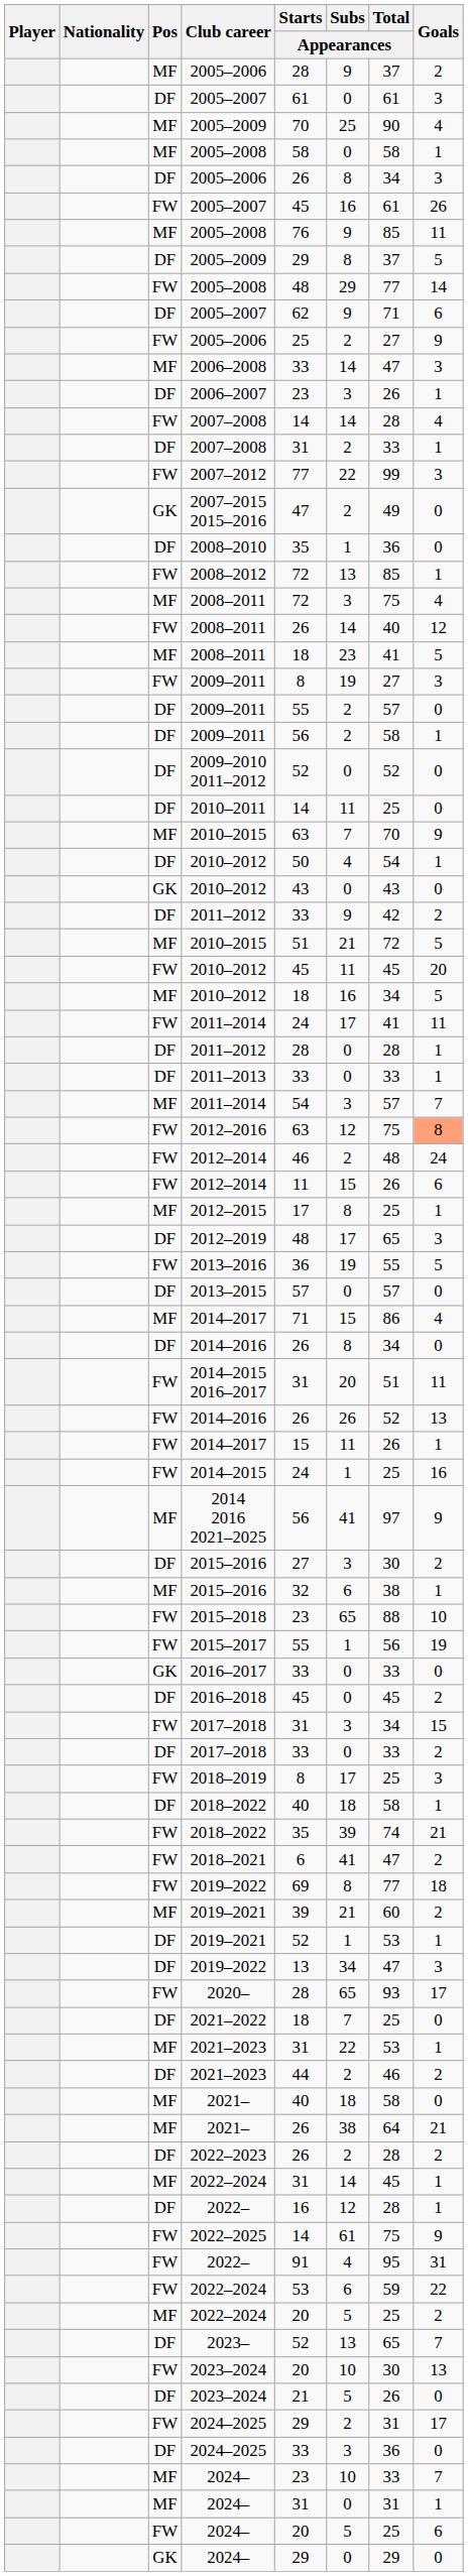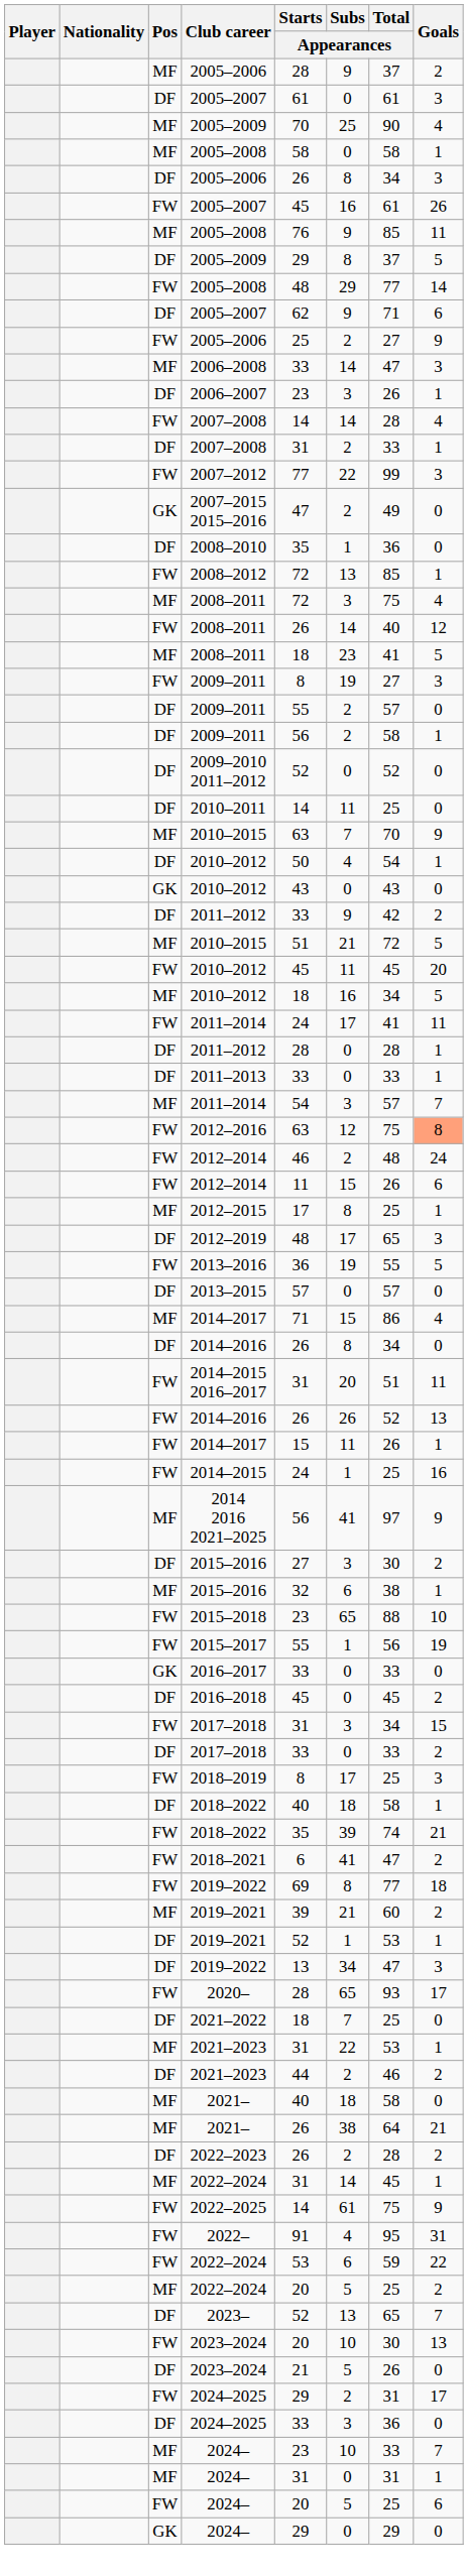- row: DF | 2022– | 16 | 12 | 28 | 1
